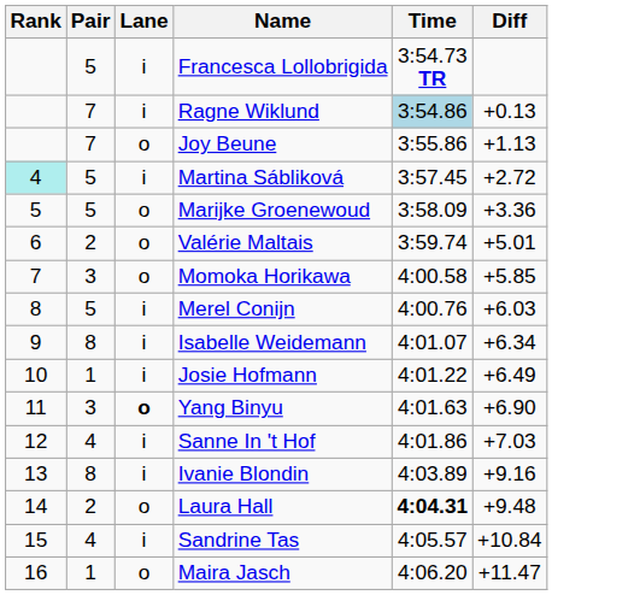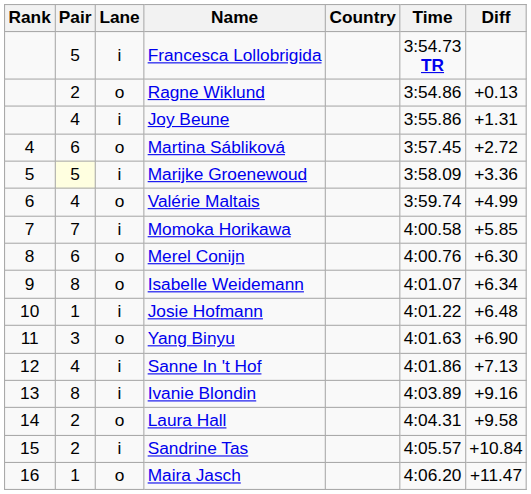+ column: Country
Ragne Wiklund | Pair: 7 -> 2
Ragne Wiklund | Lane: i -> o
Ragne Wiklund | Time: lightblue background -> no background
Joy Beune | Pair: 7 -> 4
Joy Beune | Lane: o -> i
Joy Beune | Diff: +1.13 -> +1.31
Martina Sábliková | Rank: paleturquoise background -> no background
Martina Sábliková | Pair: 5 -> 6
Martina Sábliková | Lane: i -> o
Marijke Groenewoud | Pair: no background -> lightyellow background
Marijke Groenewoud | Lane: o -> i
Valérie Maltais | Pair: 2 -> 4
Valérie Maltais | Diff: +5.01 -> +4.99
Momoka Horikawa | Pair: 3 -> 7
Momoka Horikawa | Lane: o -> i
Merel Conijn | Pair: 5 -> 6
Merel Conijn | Lane: i -> o
Merel Conijn | Diff: +6.03 -> +6.30
Isabelle Weidemann | Lane: i -> o
Josie Hofmann | Diff: +6.49 -> +6.48
Yang Binyu | Lane: bold -> normal
Sanne In 't Hof | Diff: +7.03 -> +7.13
Laura Hall | Time: bold -> normal
Laura Hall | Diff: +9.48 -> +9.58
Sandrine Tas | Pair: 4 -> 2
